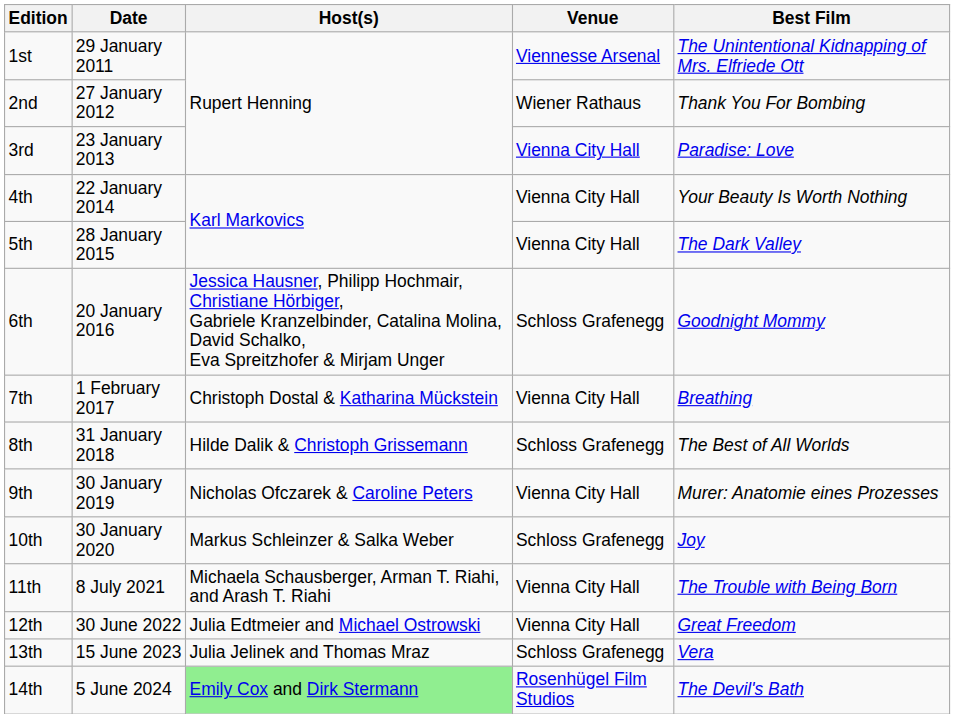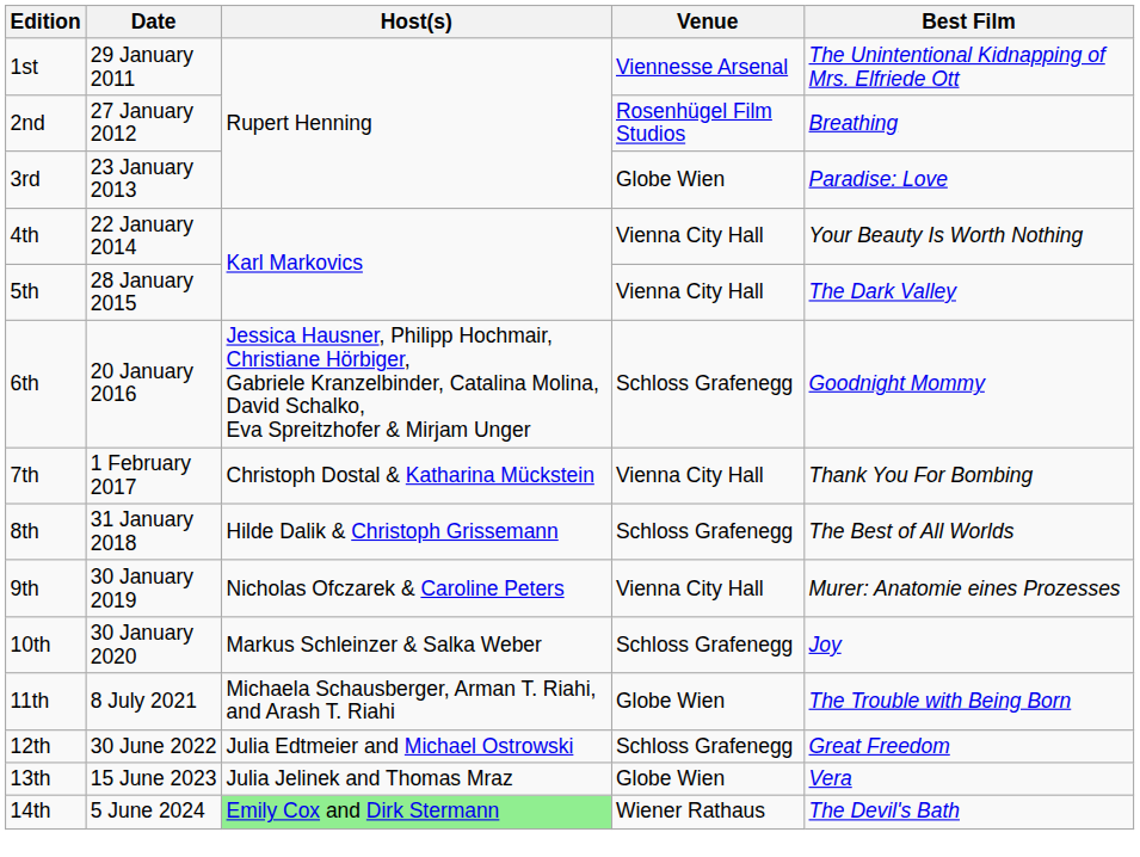2nd | Venue: Wiener Rathaus -> Rosenhügel Film Studios
2nd | Best Film: Thank You For Bombing -> Breathing
3rd | Venue: Vienna City Hall -> Globe Wien
7th | Best Film: Breathing -> Thank You For Bombing
11th | Venue: Vienna City Hall -> Globe Wien
12th | Venue: Vienna City Hall -> Schloss Grafenegg
13th | Venue: Schloss Grafenegg -> Globe Wien
14th | Venue: Rosenhügel Film Studios -> Wiener Rathaus
